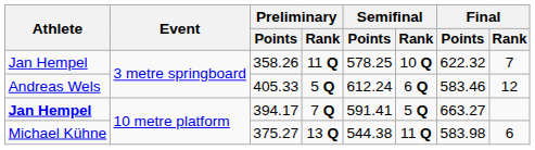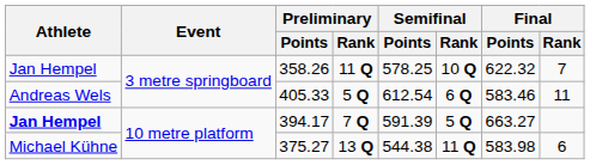405.33 | Semifinal / Points: 612.24 -> 612.54
405.33 | Final / Rank: 12 -> 11
394.17 | Semifinal / Points: 591.41 -> 591.39
